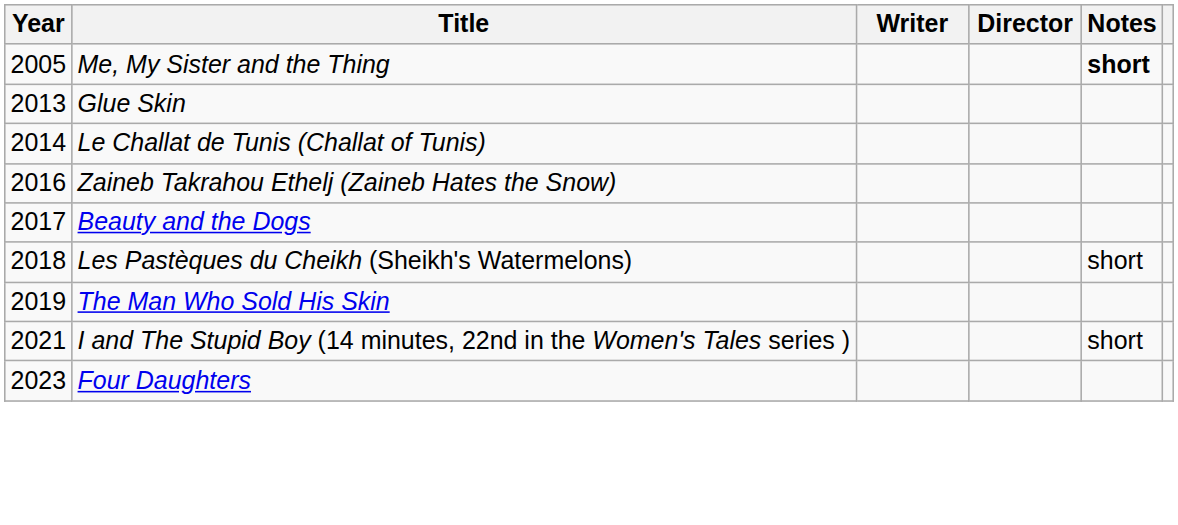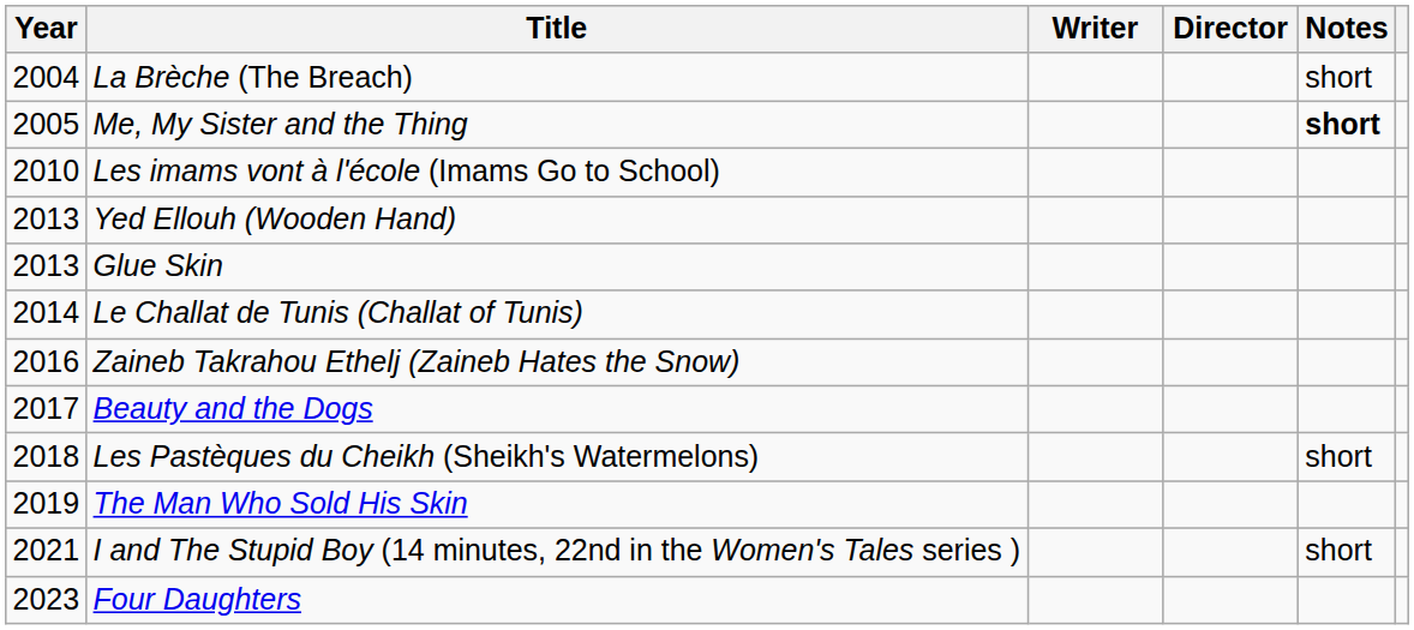+ row: 2004 | La Brèche (The Breach) | short
+ row: 2010 | Les imams vont à l'école (Imams Go to School)
+ row: 2013 | Yed Ellouh (Wooden Hand)
